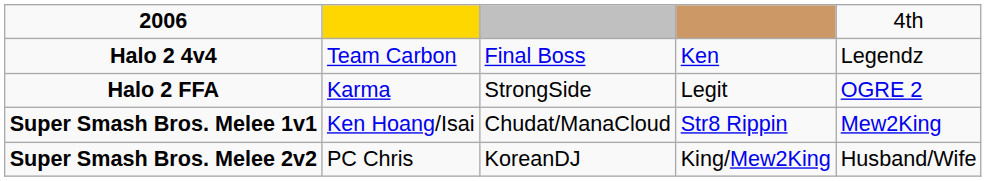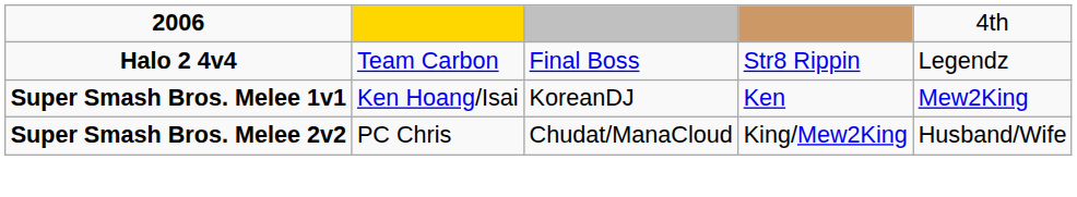Halo 2 4v4 | column 4: Ken -> Str8 Rippin
- row: Halo 2 FFA | Karma | StrongSide | Legit | OGRE 2
Super Smash Bros. Melee 1v1 | column 3: Chudat/ManaCloud -> KoreanDJ
Super Smash Bros. Melee 1v1 | column 4: Str8 Rippin -> Ken
Super Smash Bros. Melee 2v2 | column 3: KoreanDJ -> Chudat/ManaCloud
